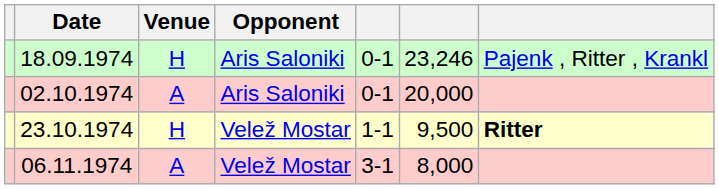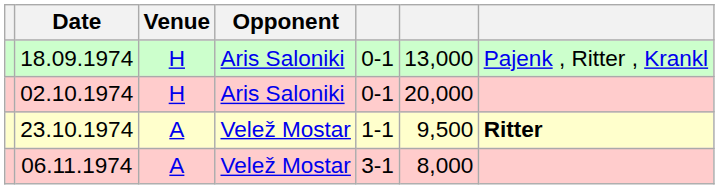18.09.1974 | column 6: 23,246 -> 13,000
02.10.1974 | Venue: A -> H
23.10.1974 | Venue: H -> A
